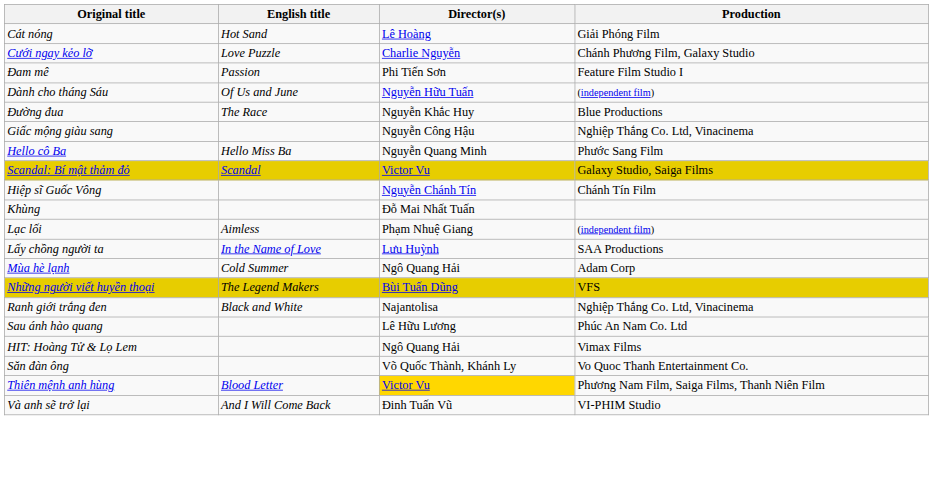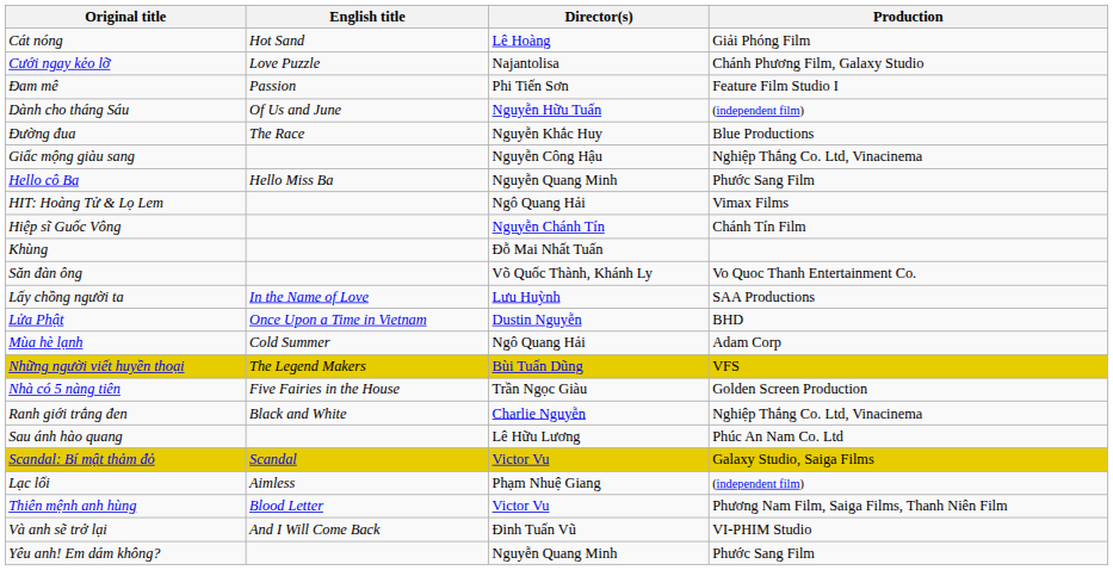Cưới ngay kẻo lỡ | Director(s): Charlie Nguyễn -> Najantolisa
rows swapped: HIT: Hoàng Tử & Lọ Lem <-> Scandal: Bí mật thảm đỏ
rows swapped: Lạc lối <-> Săn đàn ông
+ row: Lửa Phật | Once Upon a Time in Vietnam | Dustin Nguyễn | BHD
+ row: Nhà có 5 nàng tiên | Five Fairies in the House | Trần Ngọc Giàu | Golden Screen Production
Ranh giới trắng đen | Director(s): Najantolisa -> Charlie Nguyễn
Thiên mệnh anh hùng | Director(s): gold background -> no background
+ row: Yêu anh! Em dám không? | Nguyễn Quang Minh | Phước Sang Film
